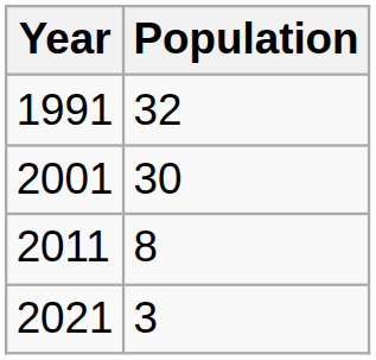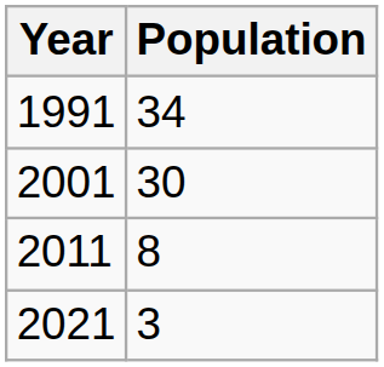1991 | Population: 32 -> 34
